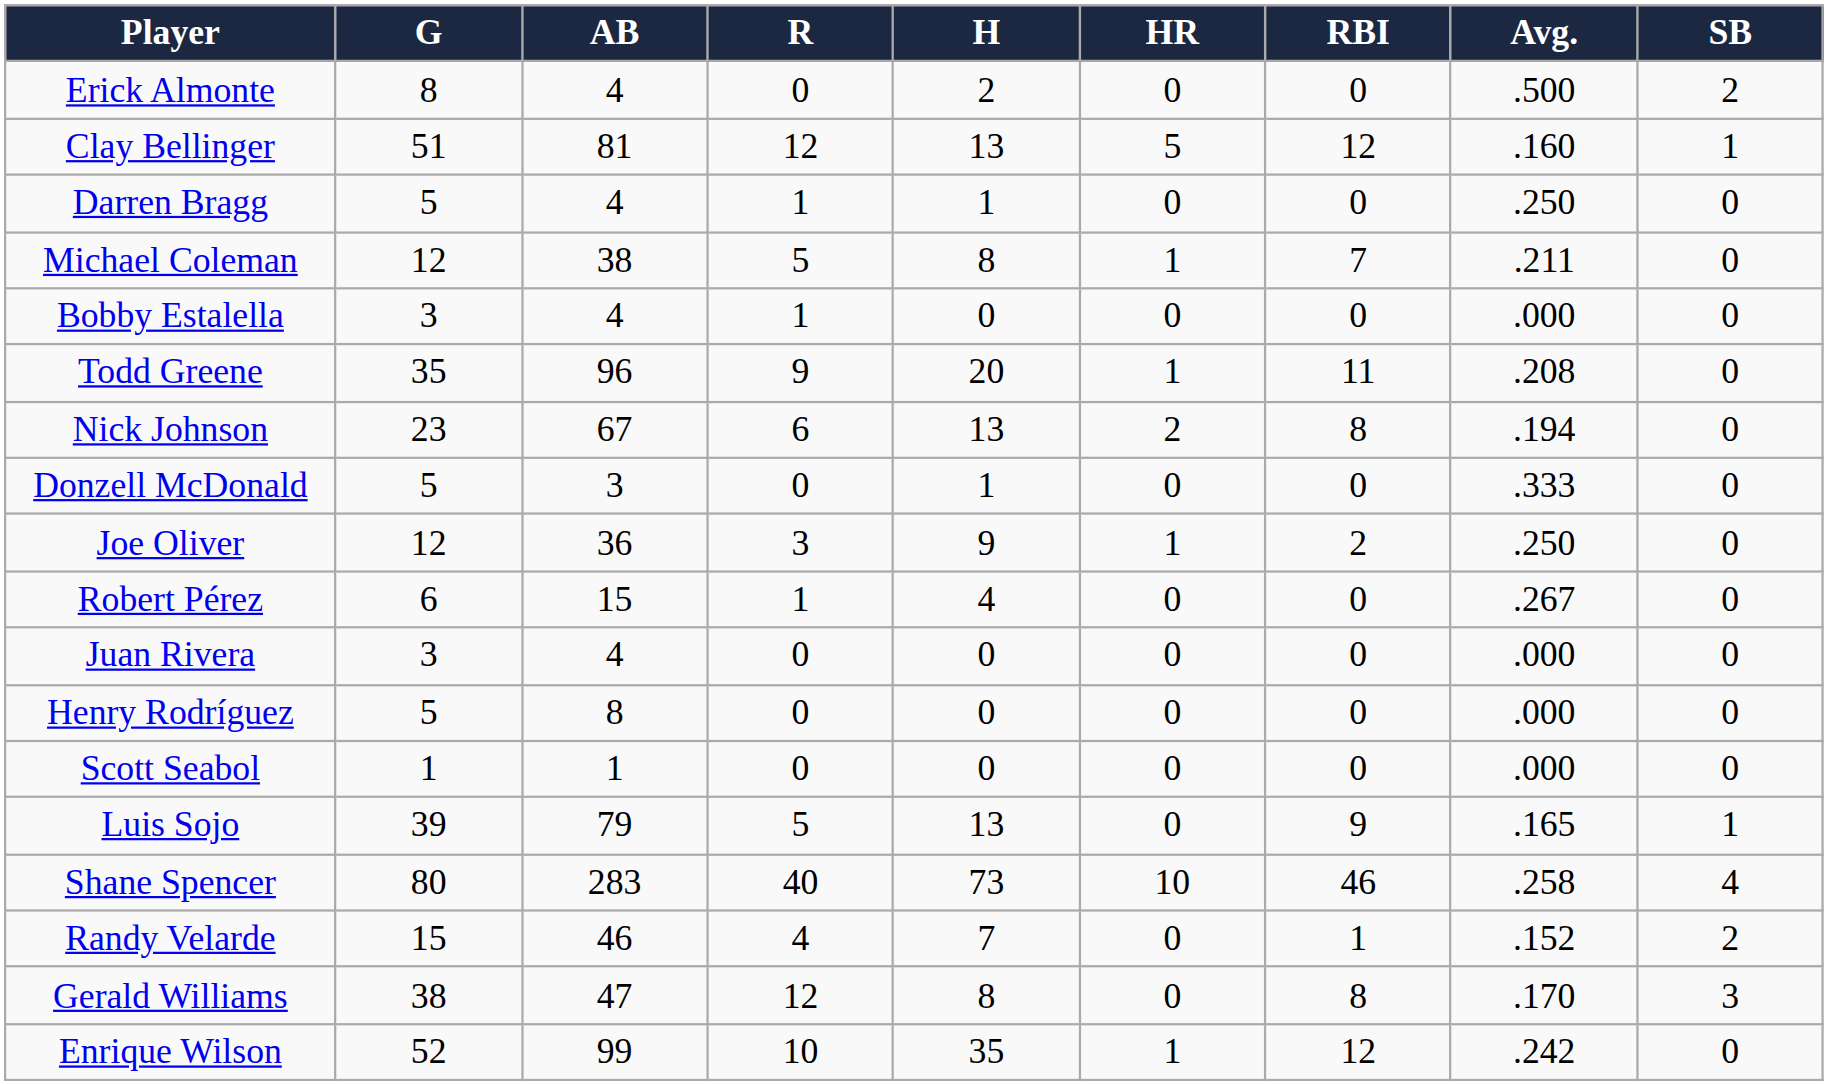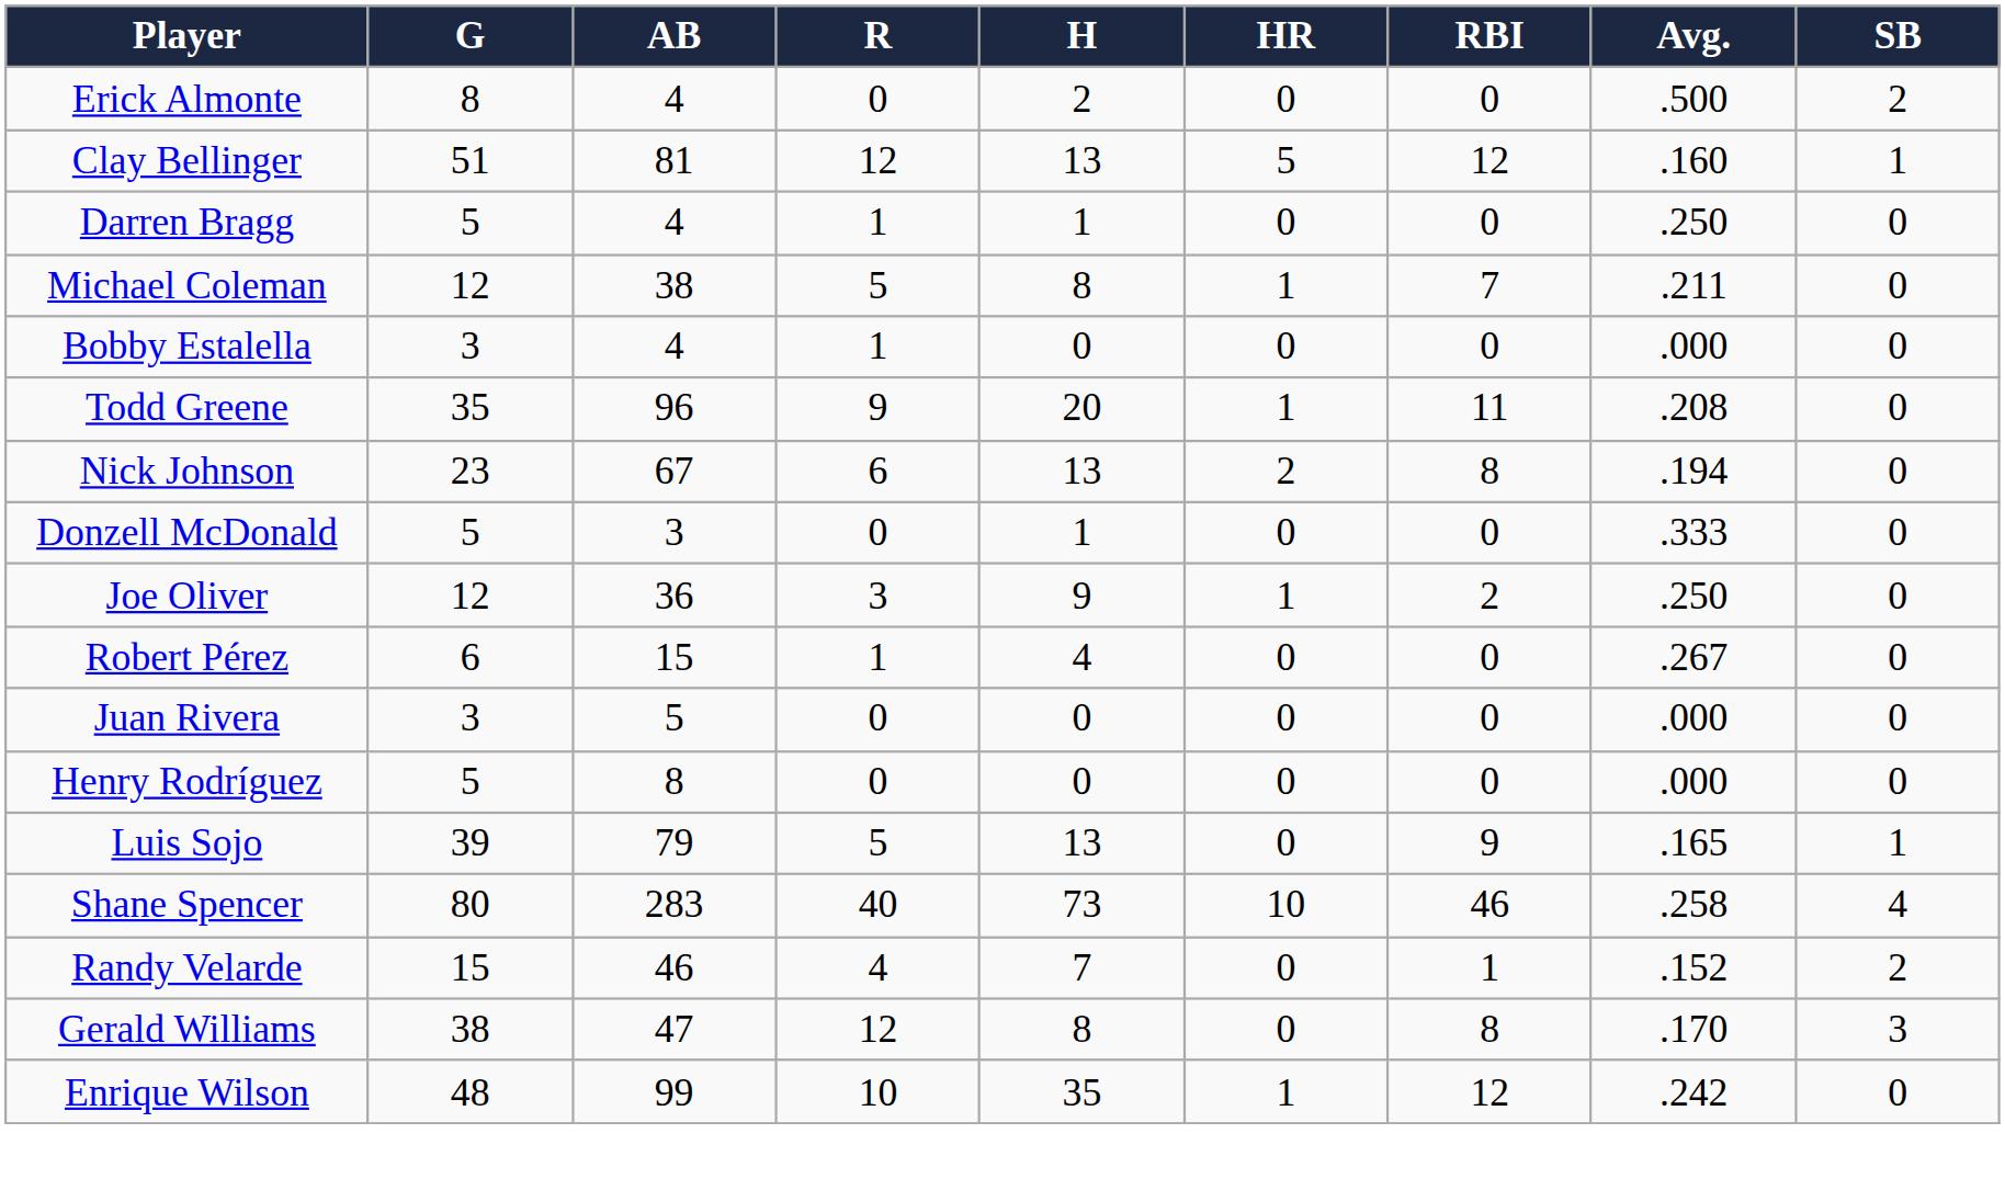Juan Rivera | AB: 4 -> 5
- row: Scott Seabol | 1 | 1 | 0 | 0 | 0 | 0 | .000 | 0
Enrique Wilson | G: 52 -> 48
